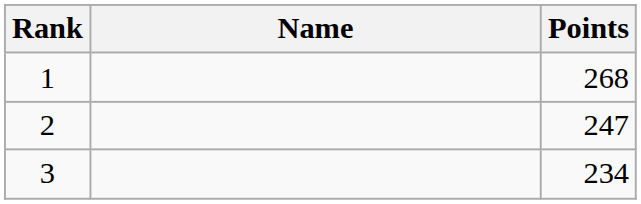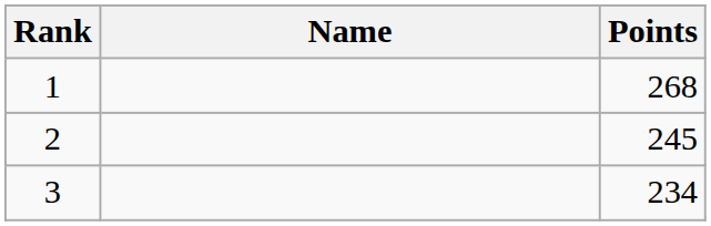2 | Points: 247 -> 245
